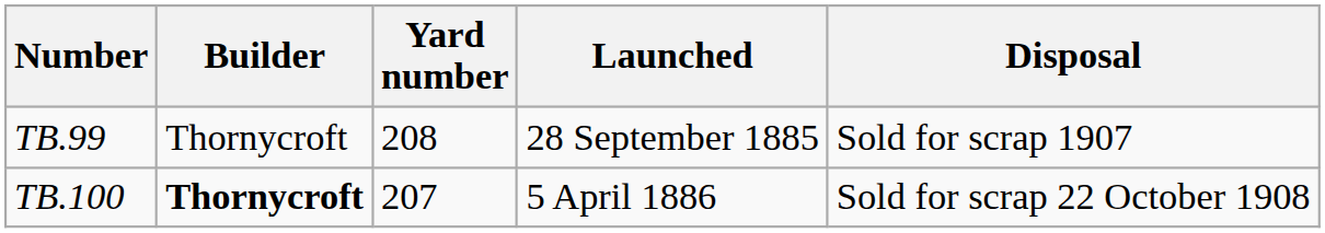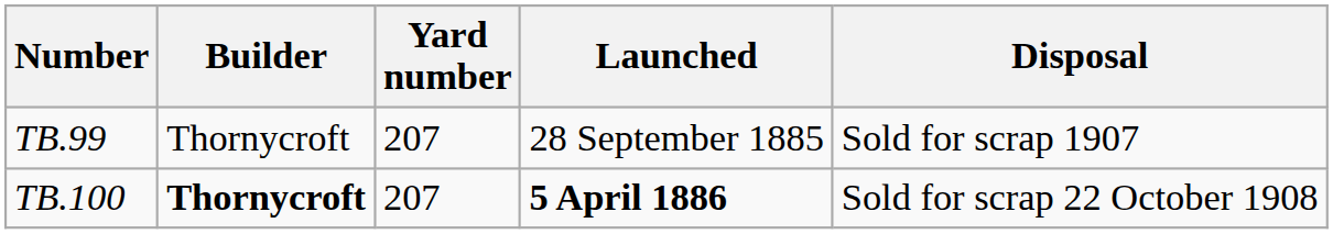TB.99 | Yard number: 208 -> 207
TB.100 | Launched: normal -> bold
